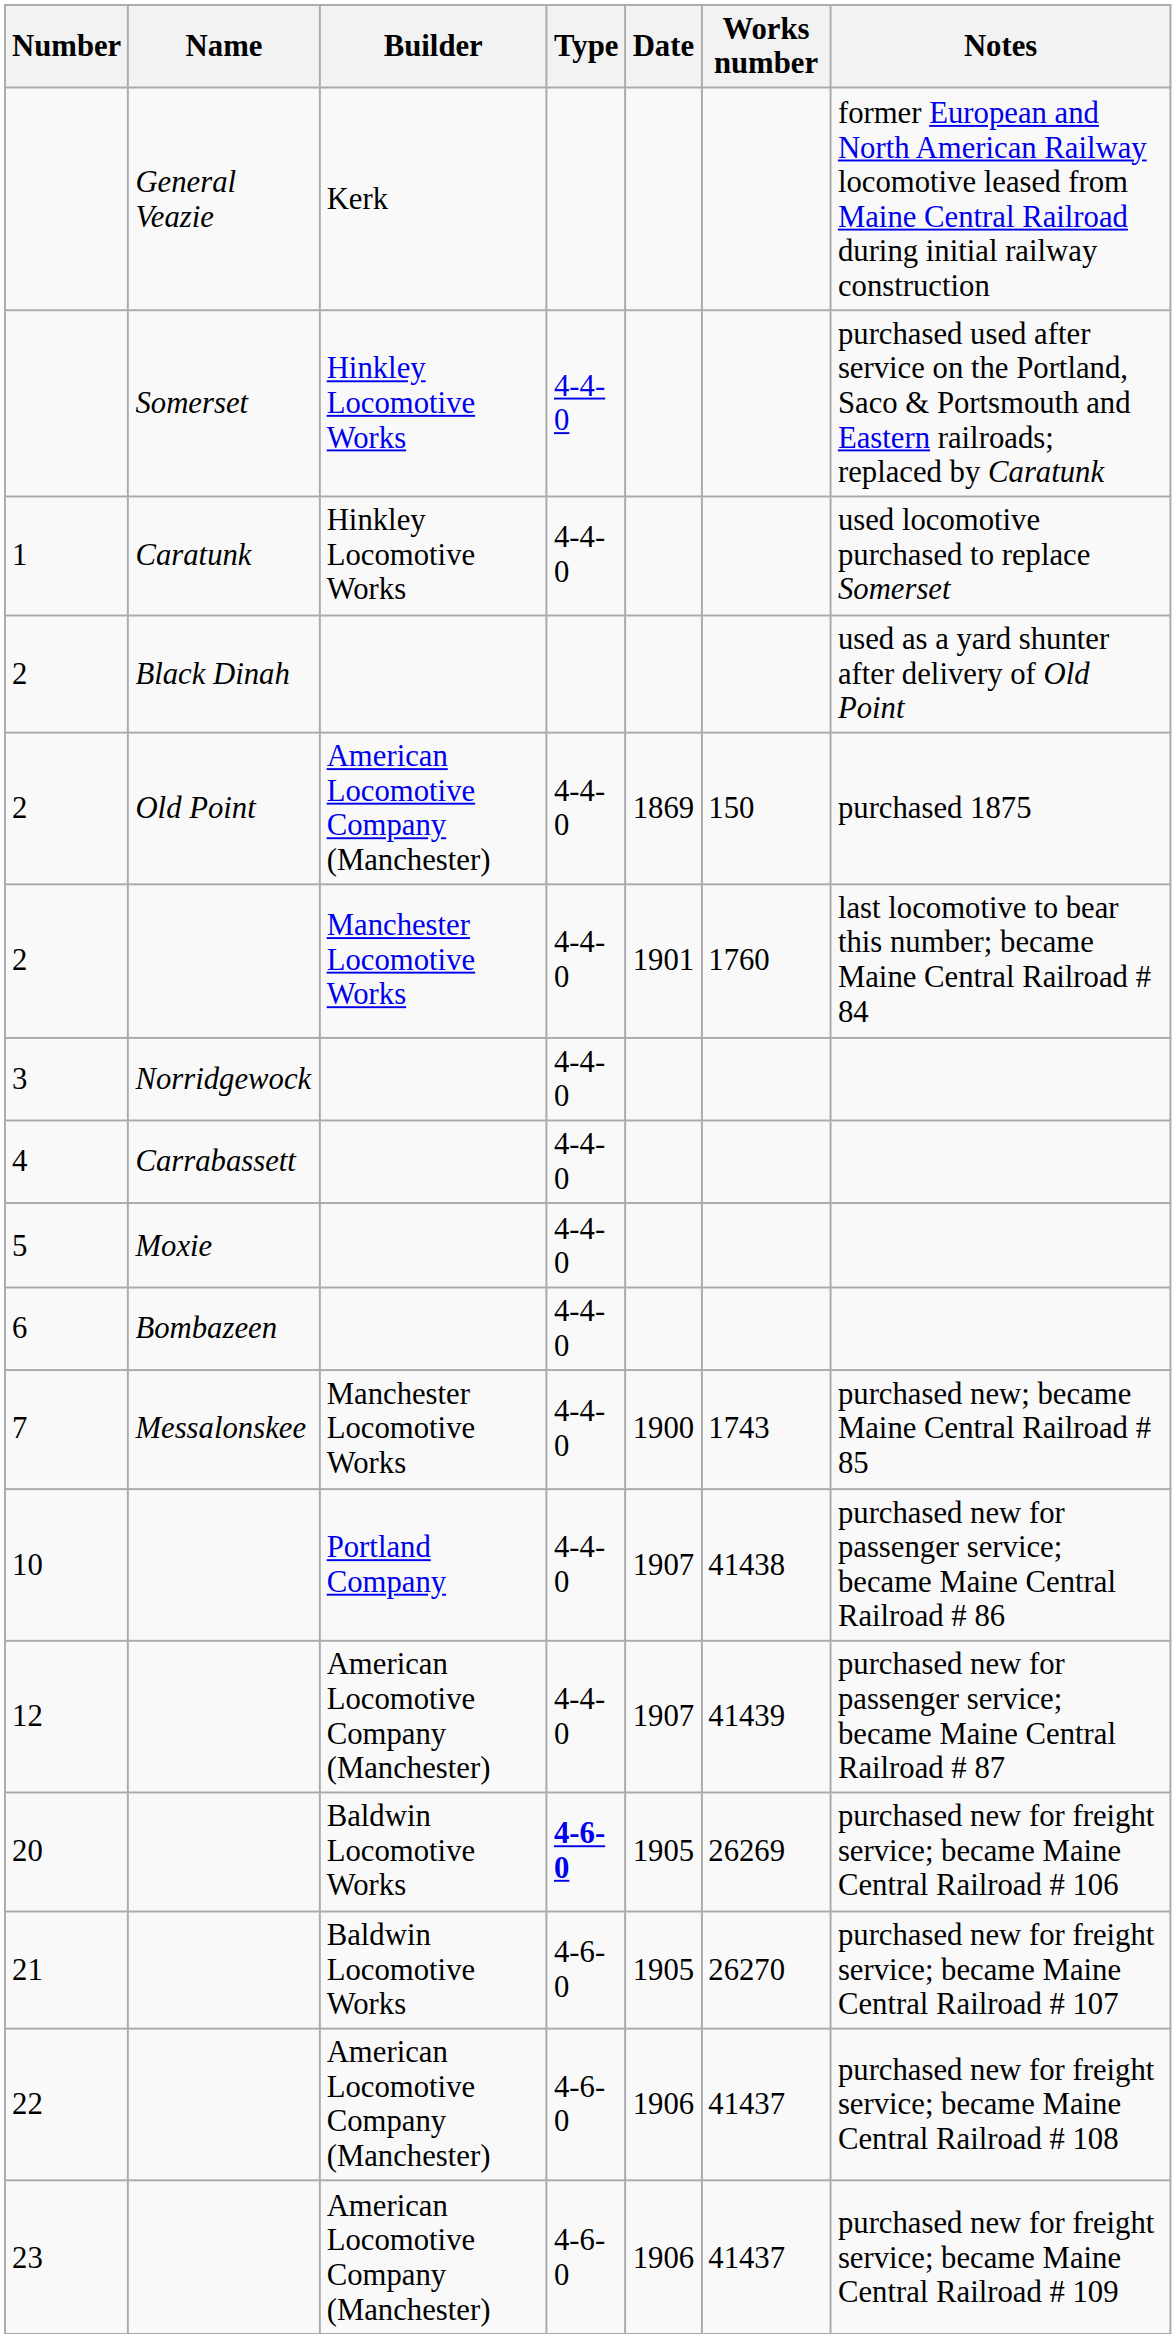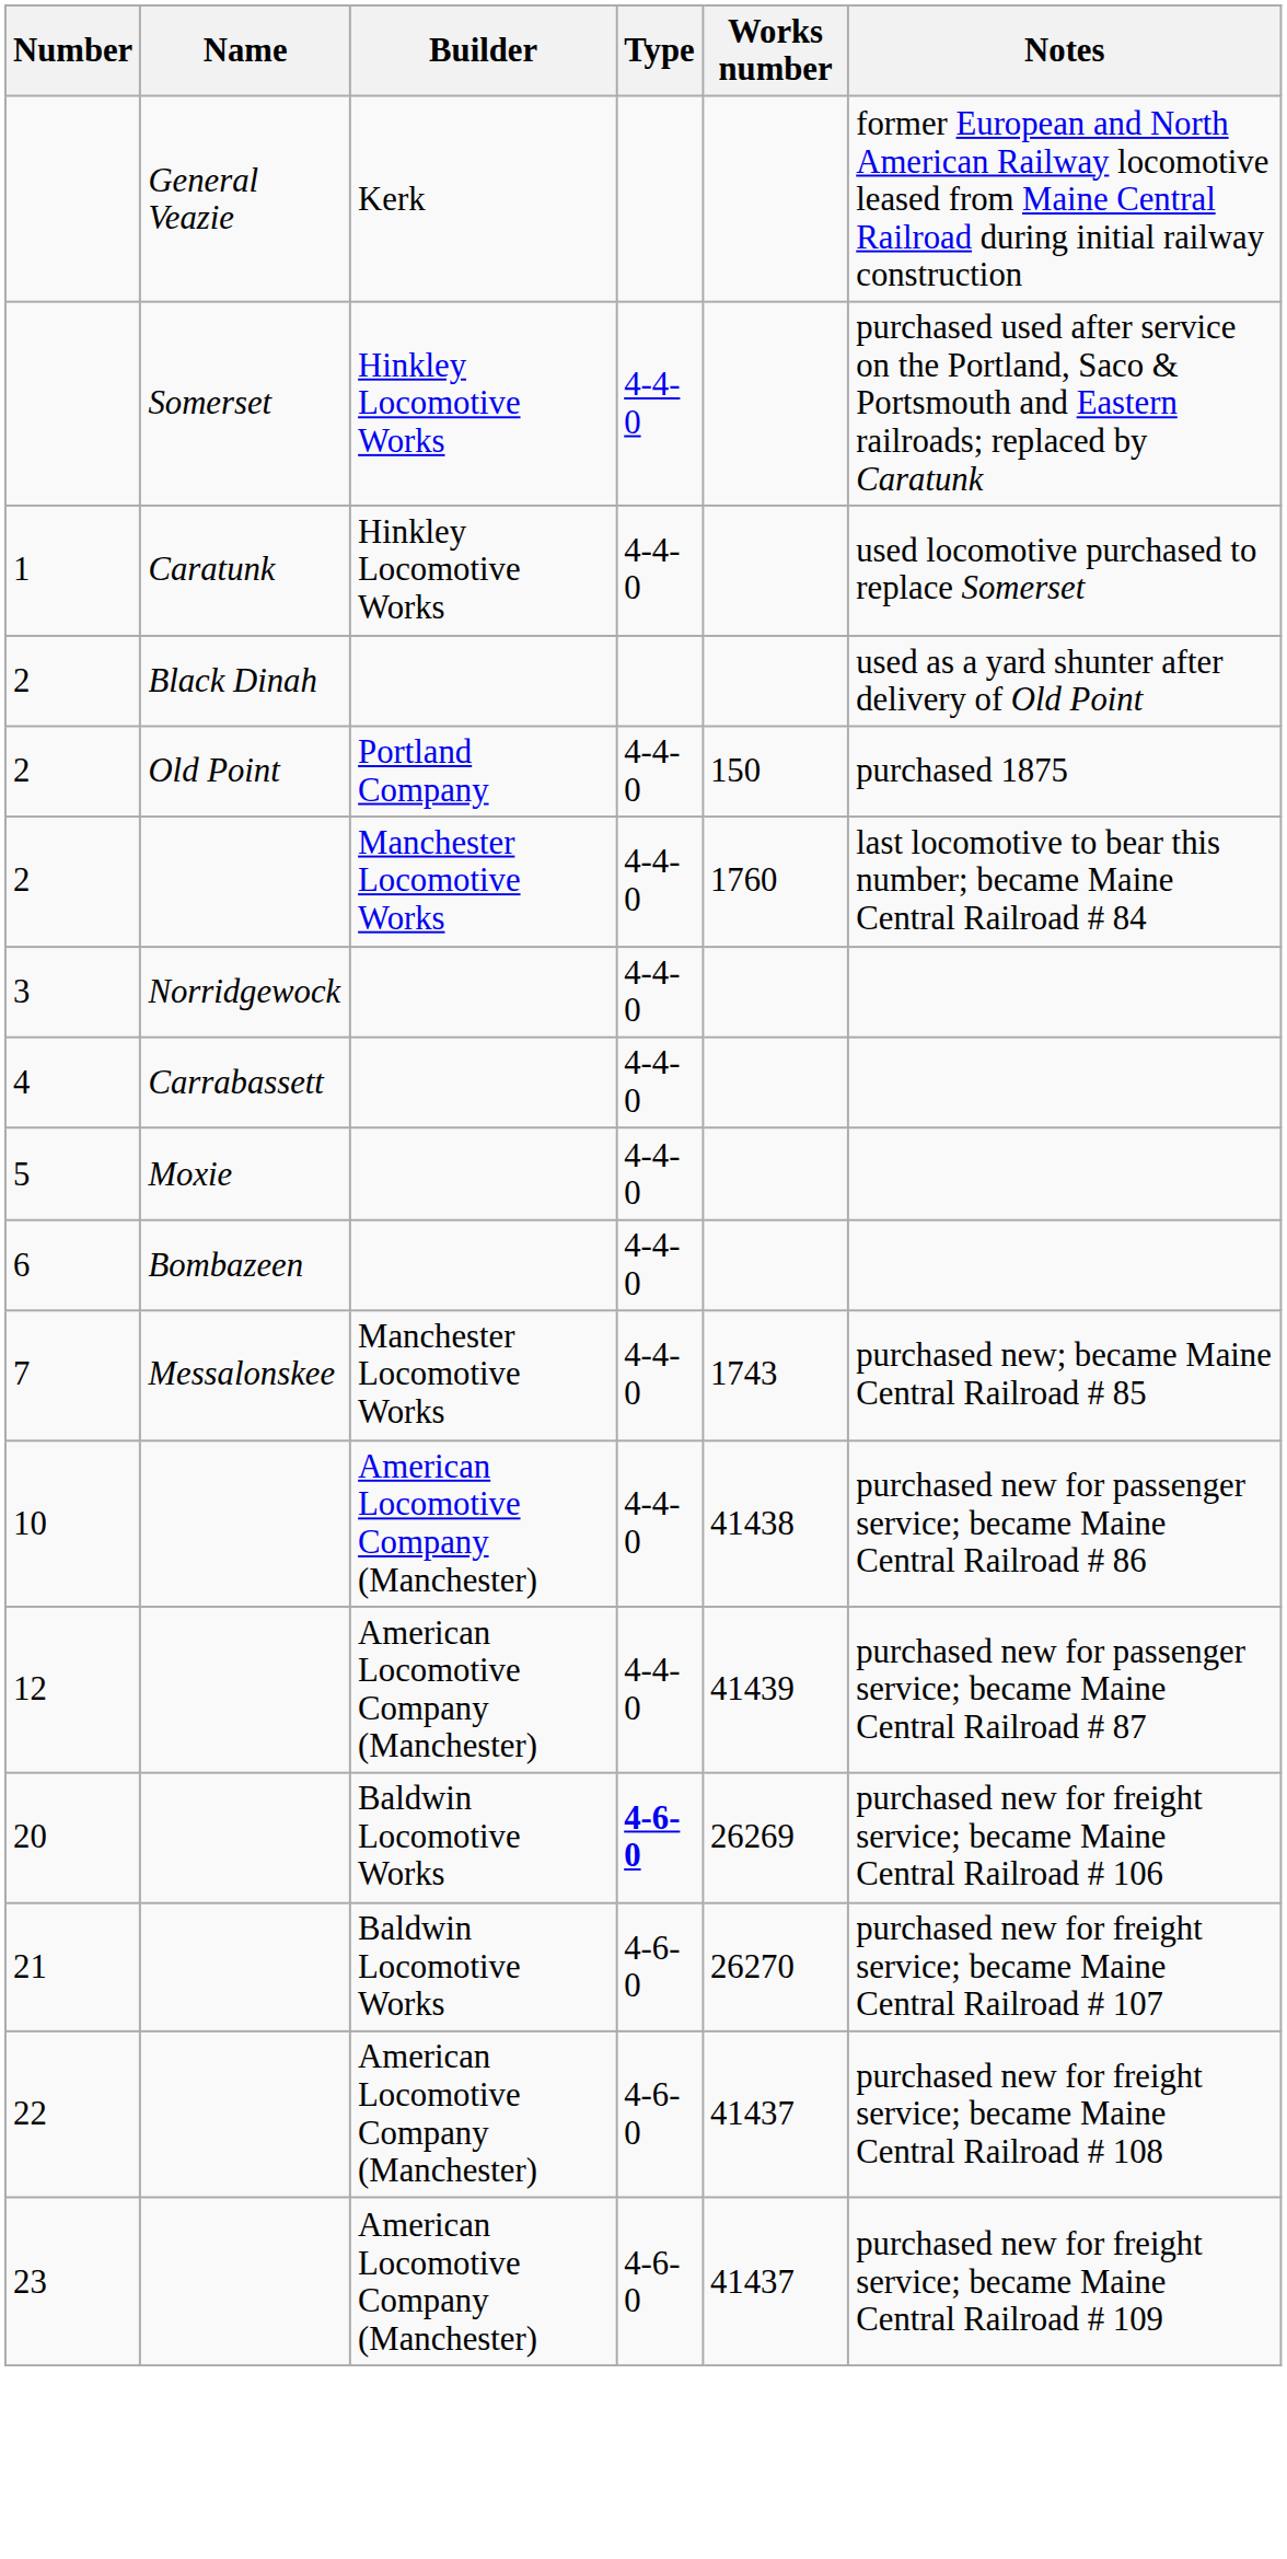- column: Date | 1869 | 1901 | 1900 | 1907 | 1907 | 1905 | 1905 | 1906 | 1906
2 / Old Point | Builder: American Locomotive Company (Manchester) -> Portland Company
10 | Builder: Portland Company -> American Locomotive Company (Manchester)
